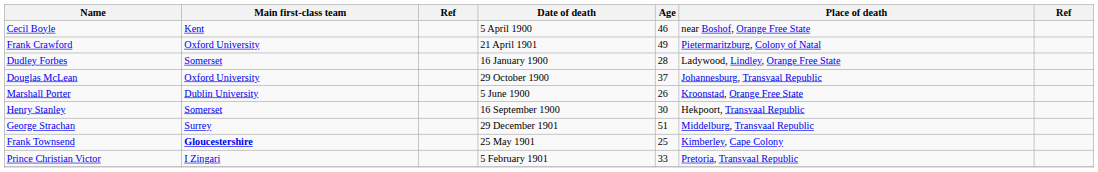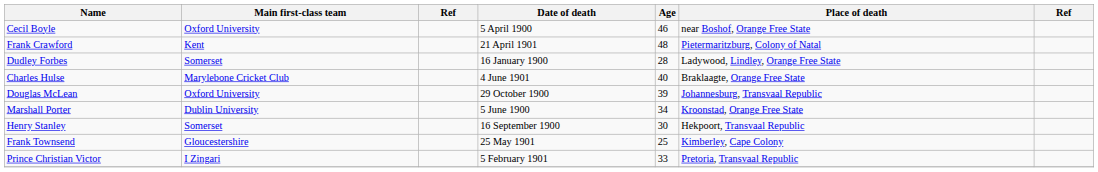Cecil Boyle | Main first-class team: Kent -> Oxford University
Frank Crawford | Main first-class team: Oxford University -> Kent
Frank Crawford | Age: 49 -> 48
+ row: Charles Hulse | Marylebone Cricket Club | 4 June 1901 | 40 | Braklaagte, Orange Free State
Douglas McLean | Age: 37 -> 39
Marshall Porter | Age: 26 -> 34
- row: George Strachan | Surrey | 29 December 1901 | 51 | Middelburg, Transvaal Republic
Frank Townsend | Main first-class team: bold -> normal
